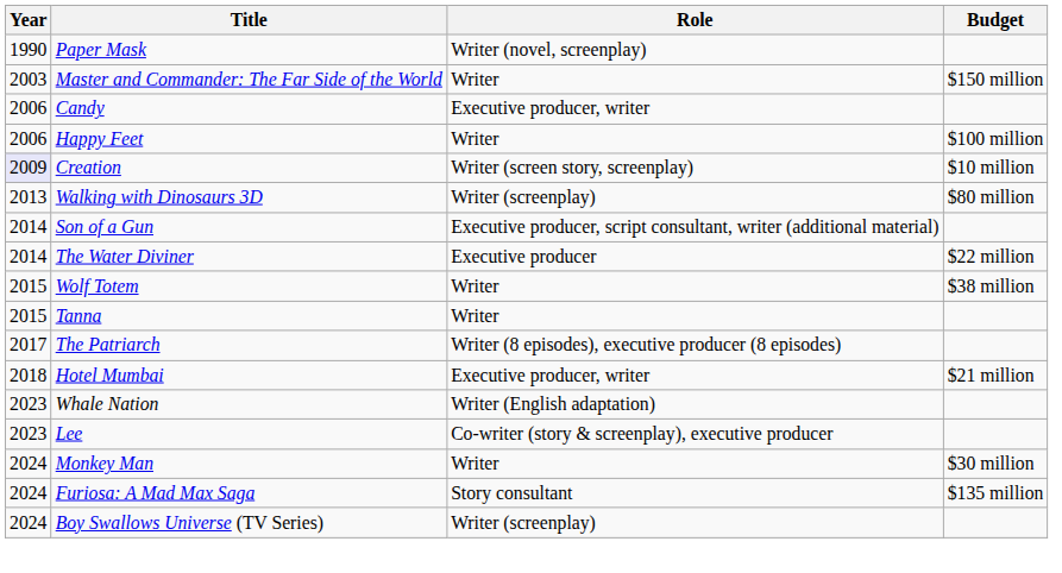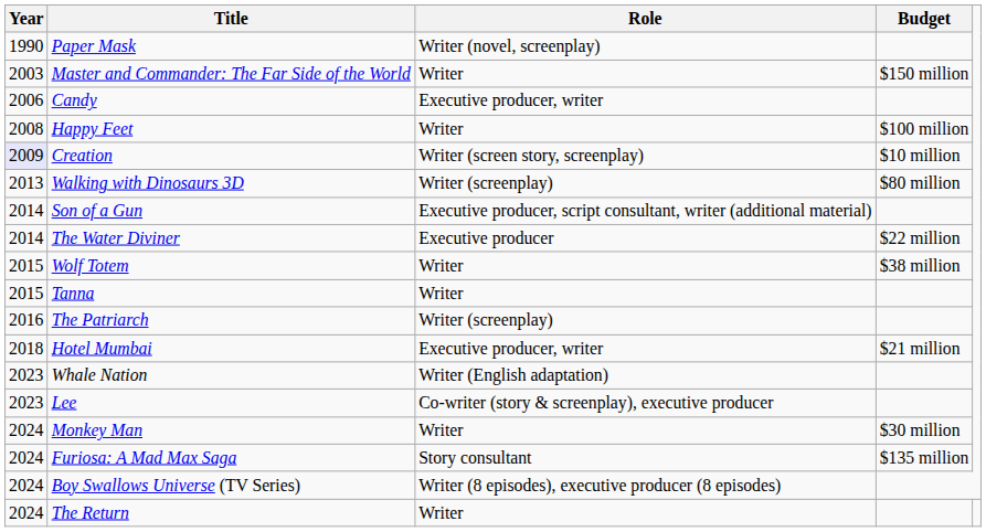Happy Feet | Year: 2006 -> 2008
The Patriarch | Year: 2017 -> 2016
The Patriarch | Role: Writer (8 episodes), executive producer (8 episodes) -> Writer (screenplay)
Boy Swallows Universe (TV Series) | Role: Writer (screenplay) -> Writer (8 episodes), executive producer (8 episodes)
+ row: 2024 | The Return | Writer
